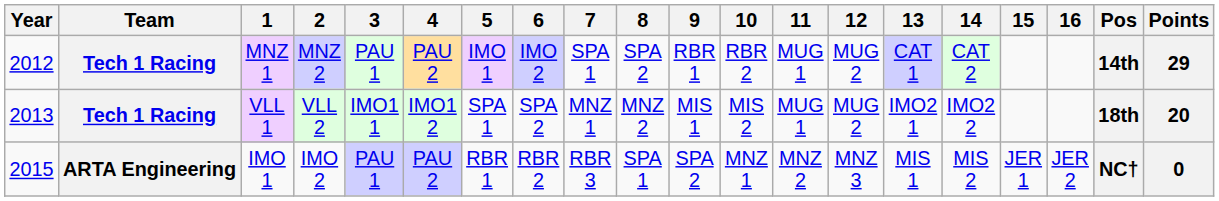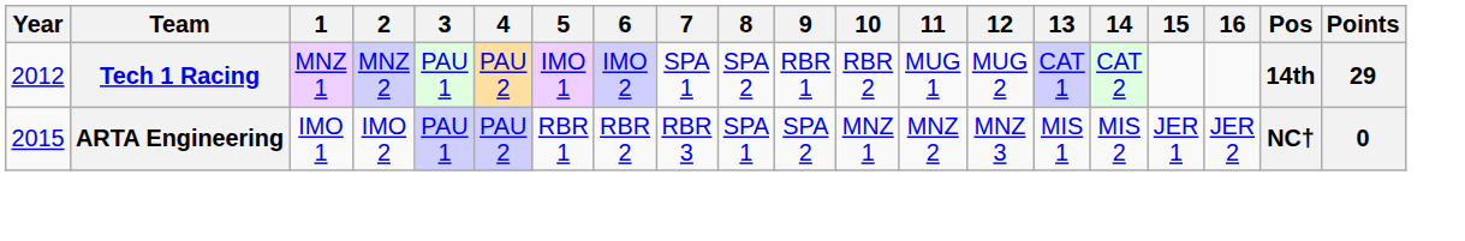- row: 2013 | Tech 1 Racing | VLL 1 | VLL 2 | IMO1 1 | IMO1 2 | SPA 1 | SPA 2 | MNZ 1 | MNZ 2 | MIS 1 | MIS 2 | MUG 1 | MUG 2 | IMO2 1 | IMO2 2 | 18th | 20
